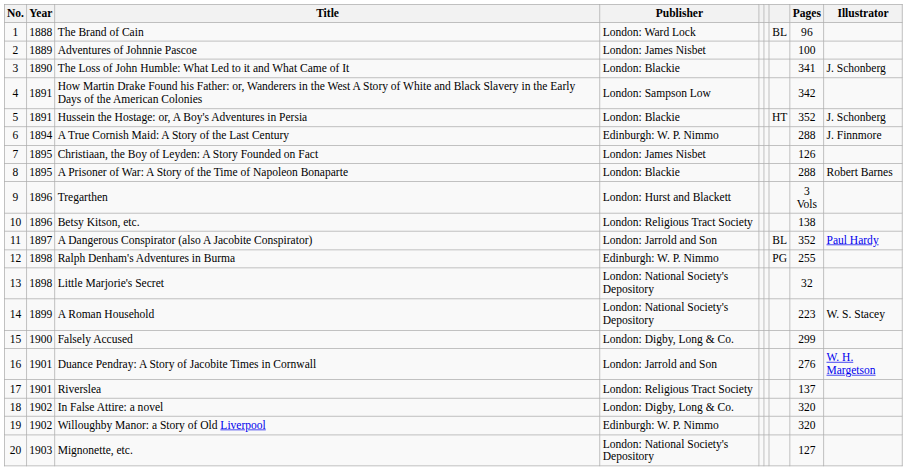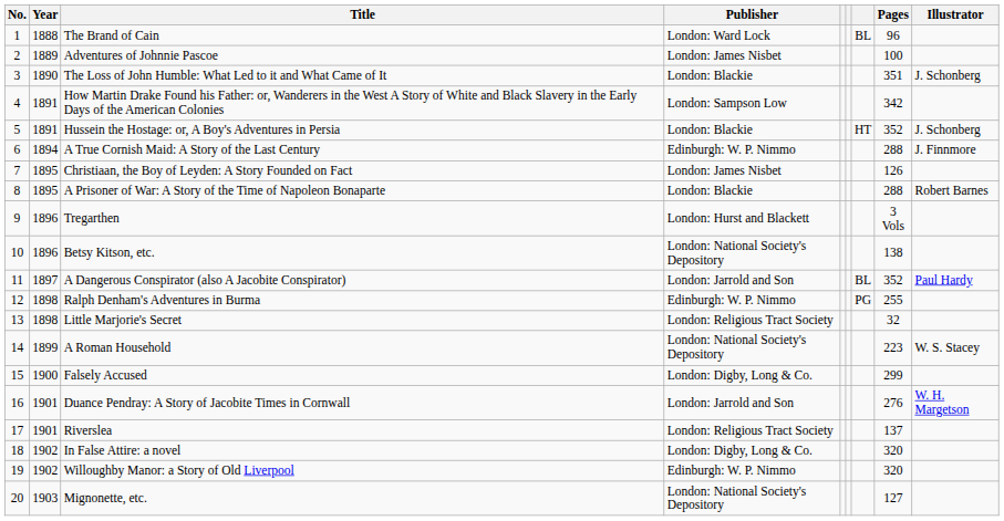The Loss of John Humble: What Led to it and What Came of It | Pages: 341 -> 351
Betsy Kitson, etc. | Publisher: London: Religious Tract Society -> London: National Society's Depository
Little Marjorie's Secret | Publisher: London: National Society's Depository -> London: Religious Tract Society
